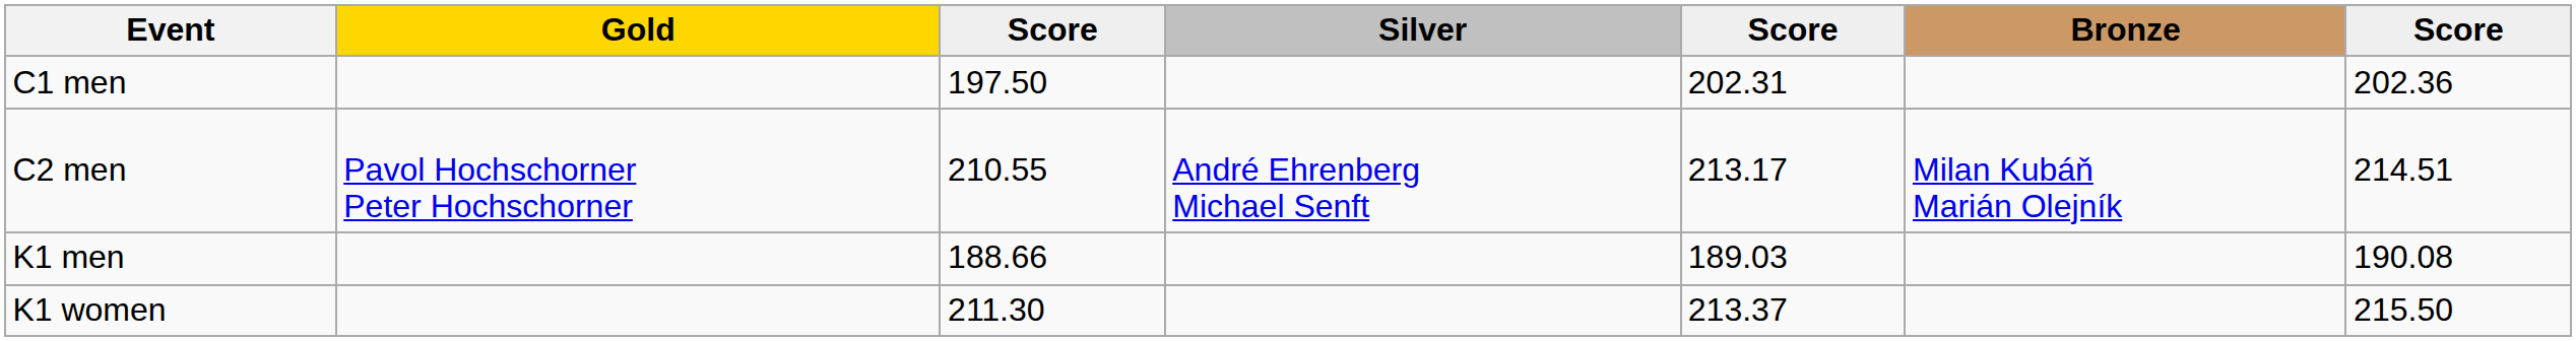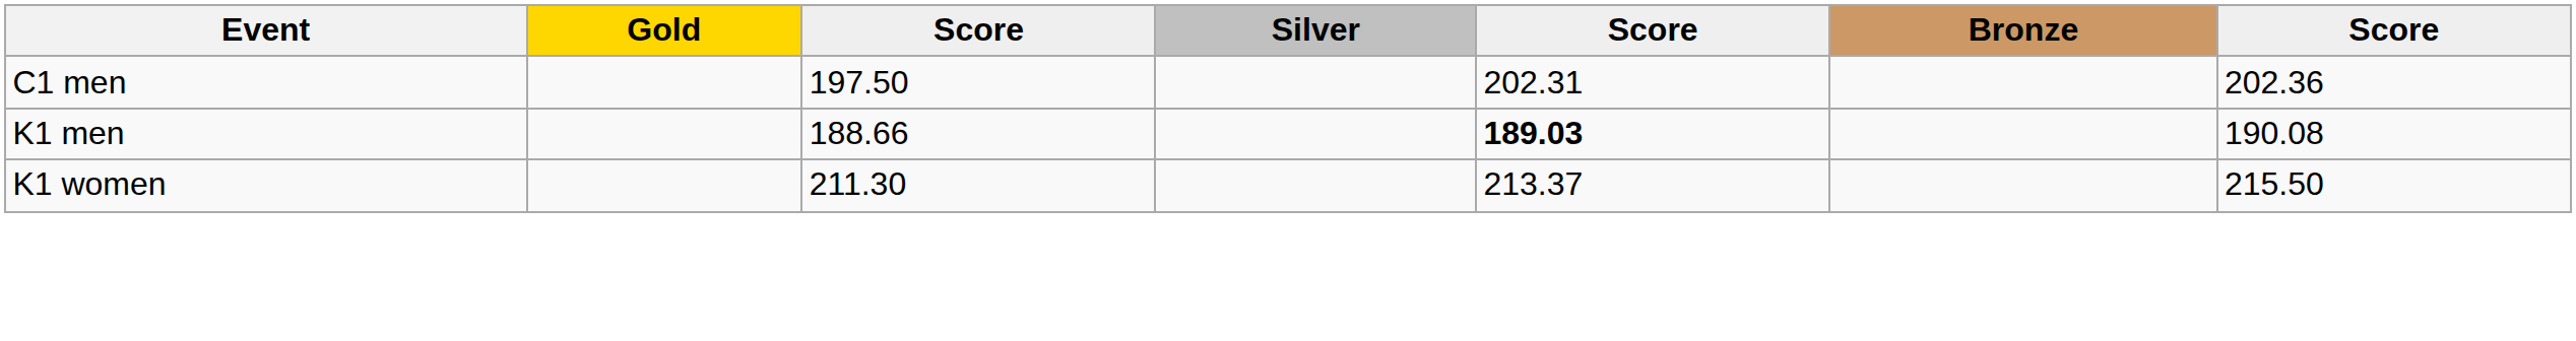- row: C2 men | Pavol Hochschorner Peter Hochschorner | 210.55 | André Ehrenberg Michael Senft | 213.17 | Milan Kubáň Marián Olejník | 214.51
K1 men | column 5: normal -> bold
